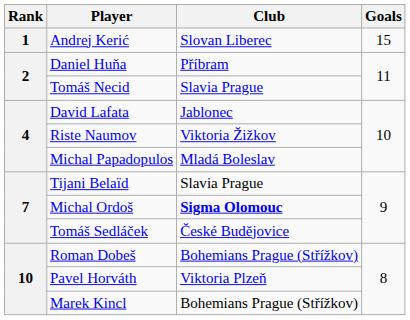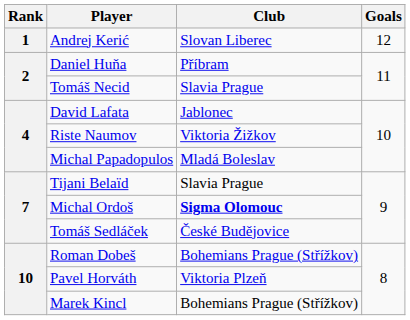Andrej Kerić | Goals: 15 -> 12
